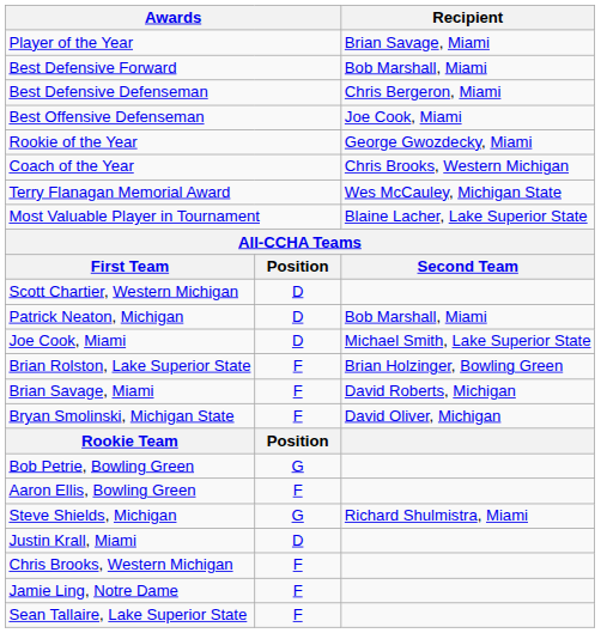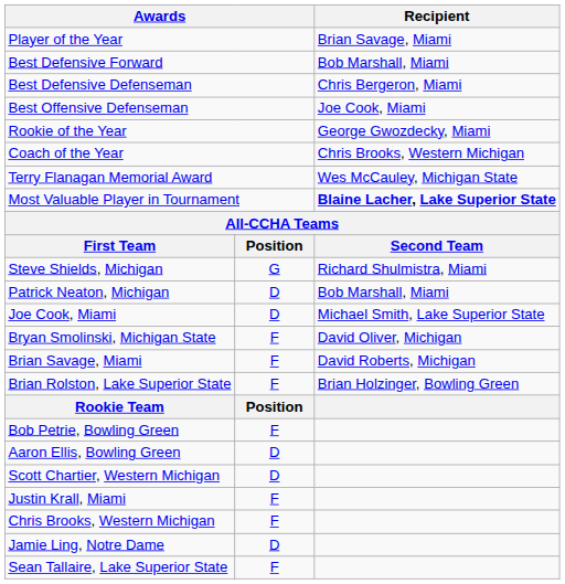Most Valuable Player in Tournament | Recipient: normal -> bold
rows swapped: Steve Shields, Michigan <-> Scott Chartier, Western Michigan
rows swapped: Brian Rolston, Lake Superior State <-> Bryan Smolinski, Michigan State
Bob Petrie, Bowling Green | column 2: G -> F
Aaron Ellis, Bowling Green | column 2: F -> D
Justin Krall, Miami | column 2: D -> F
Jamie Ling, Notre Dame | column 2: F -> D
